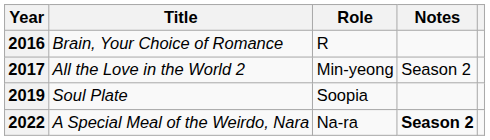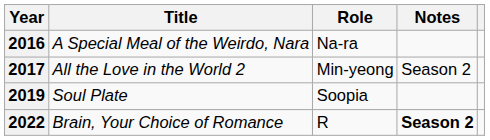2016 | Title: Brain, Your Choice of Romance -> A Special Meal of the Weirdo, Nara
2016 | Role: R -> Na-ra
2022 | Title: A Special Meal of the Weirdo, Nara -> Brain, Your Choice of Romance
2022 | Role: Na-ra -> R
